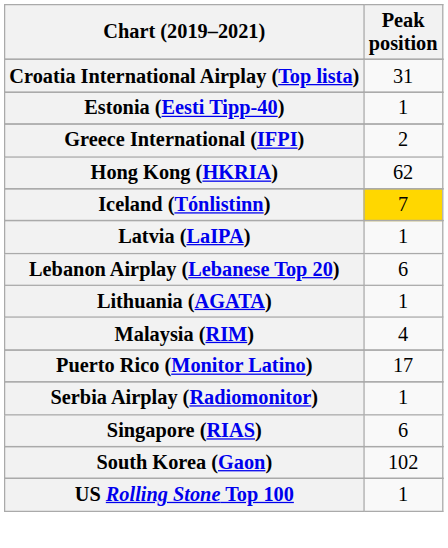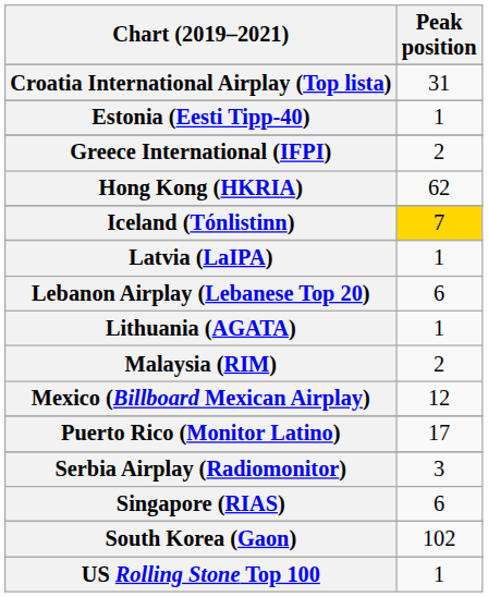Malaysia (RIM) | Peak position: 4 -> 2
+ row: Mexico (Billboard Mexican Airplay) | 12
Serbia Airplay (Radiomonitor) | Peak position: 1 -> 3
